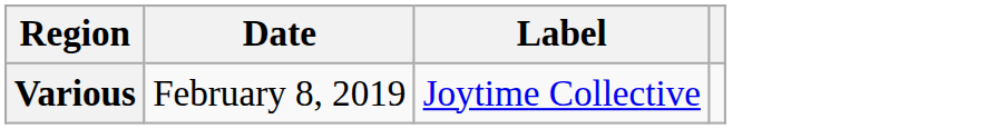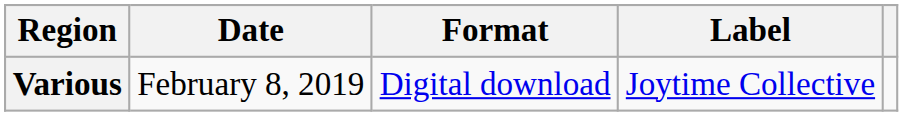+ column: Format | Digital download
